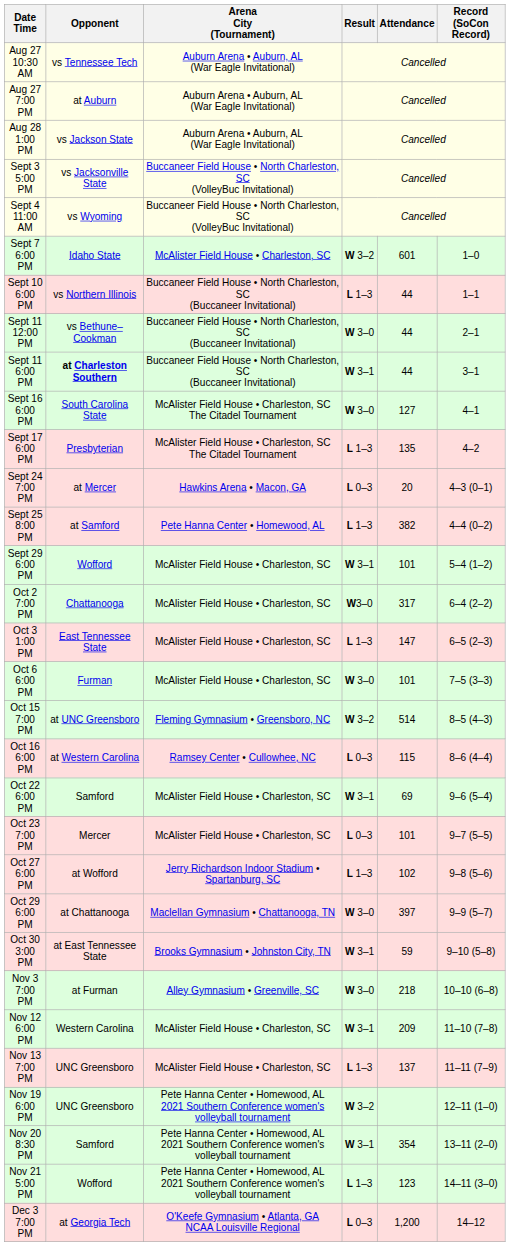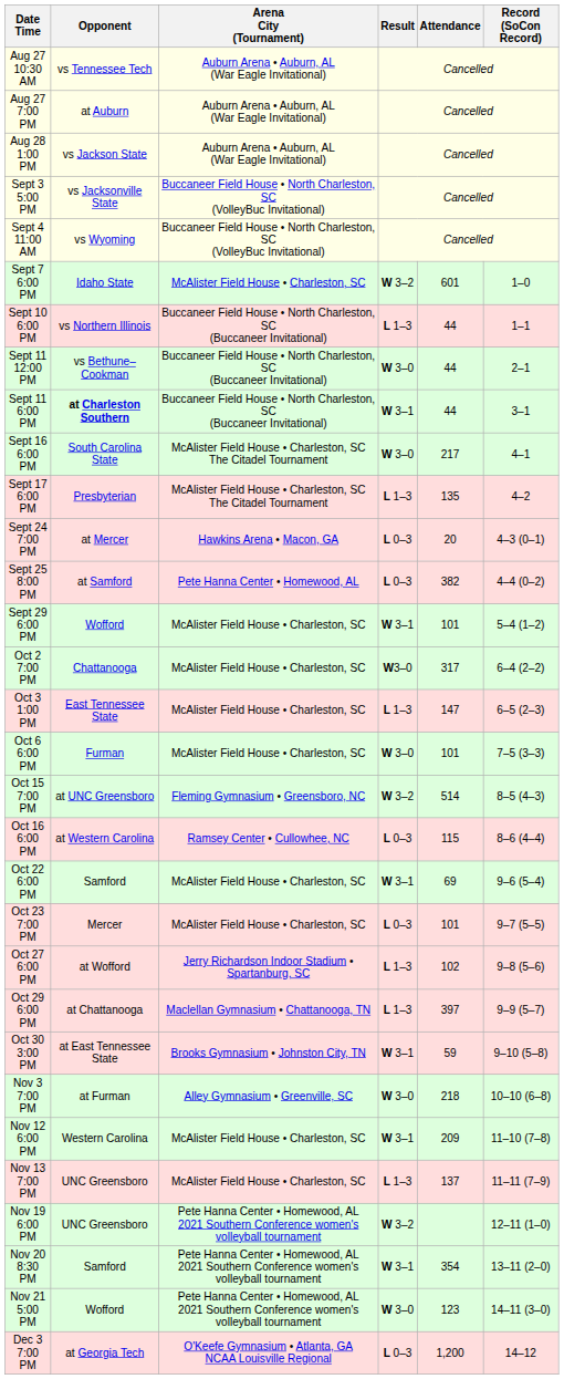Sept 16 6:00 PM | Attendance: 127 -> 217
Sept 25 8:00 PM | Result: L 1–3 -> L 0–3
Oct 29 6:00 PM | Result: W 3–0 -> L 1–3
Nov 21 5:00 PM | Result: L 1–3 -> W 3–0
